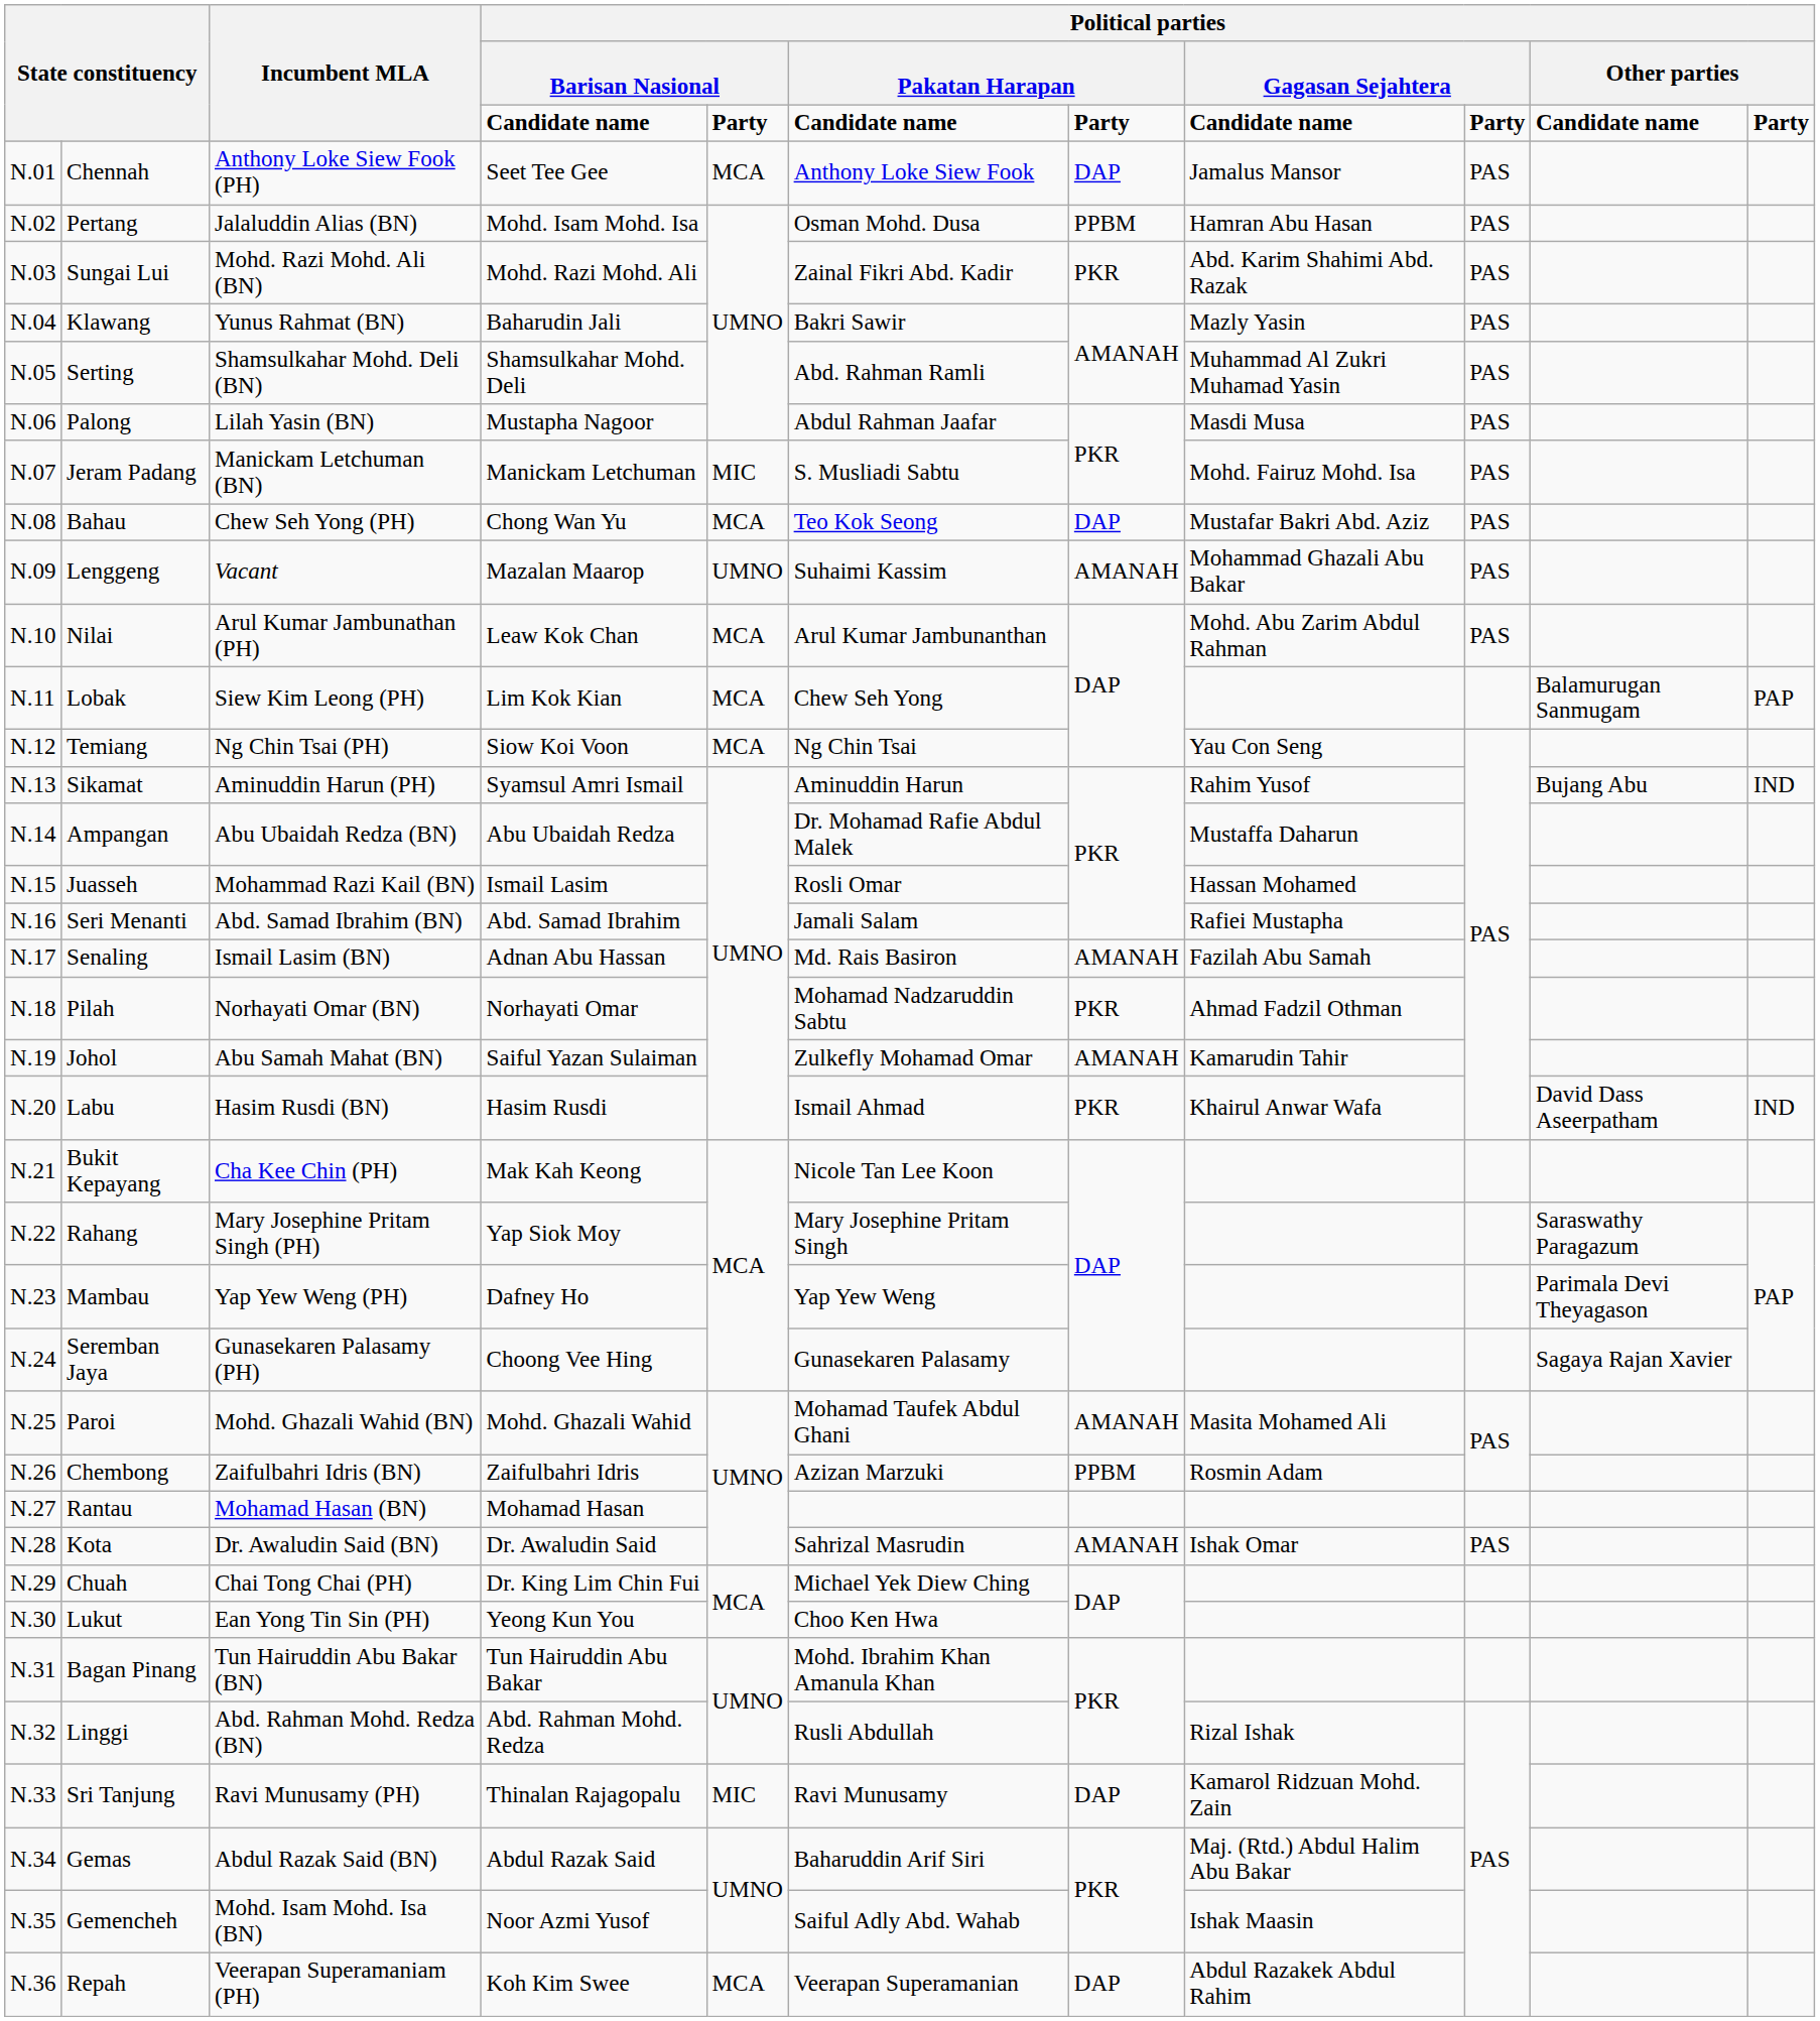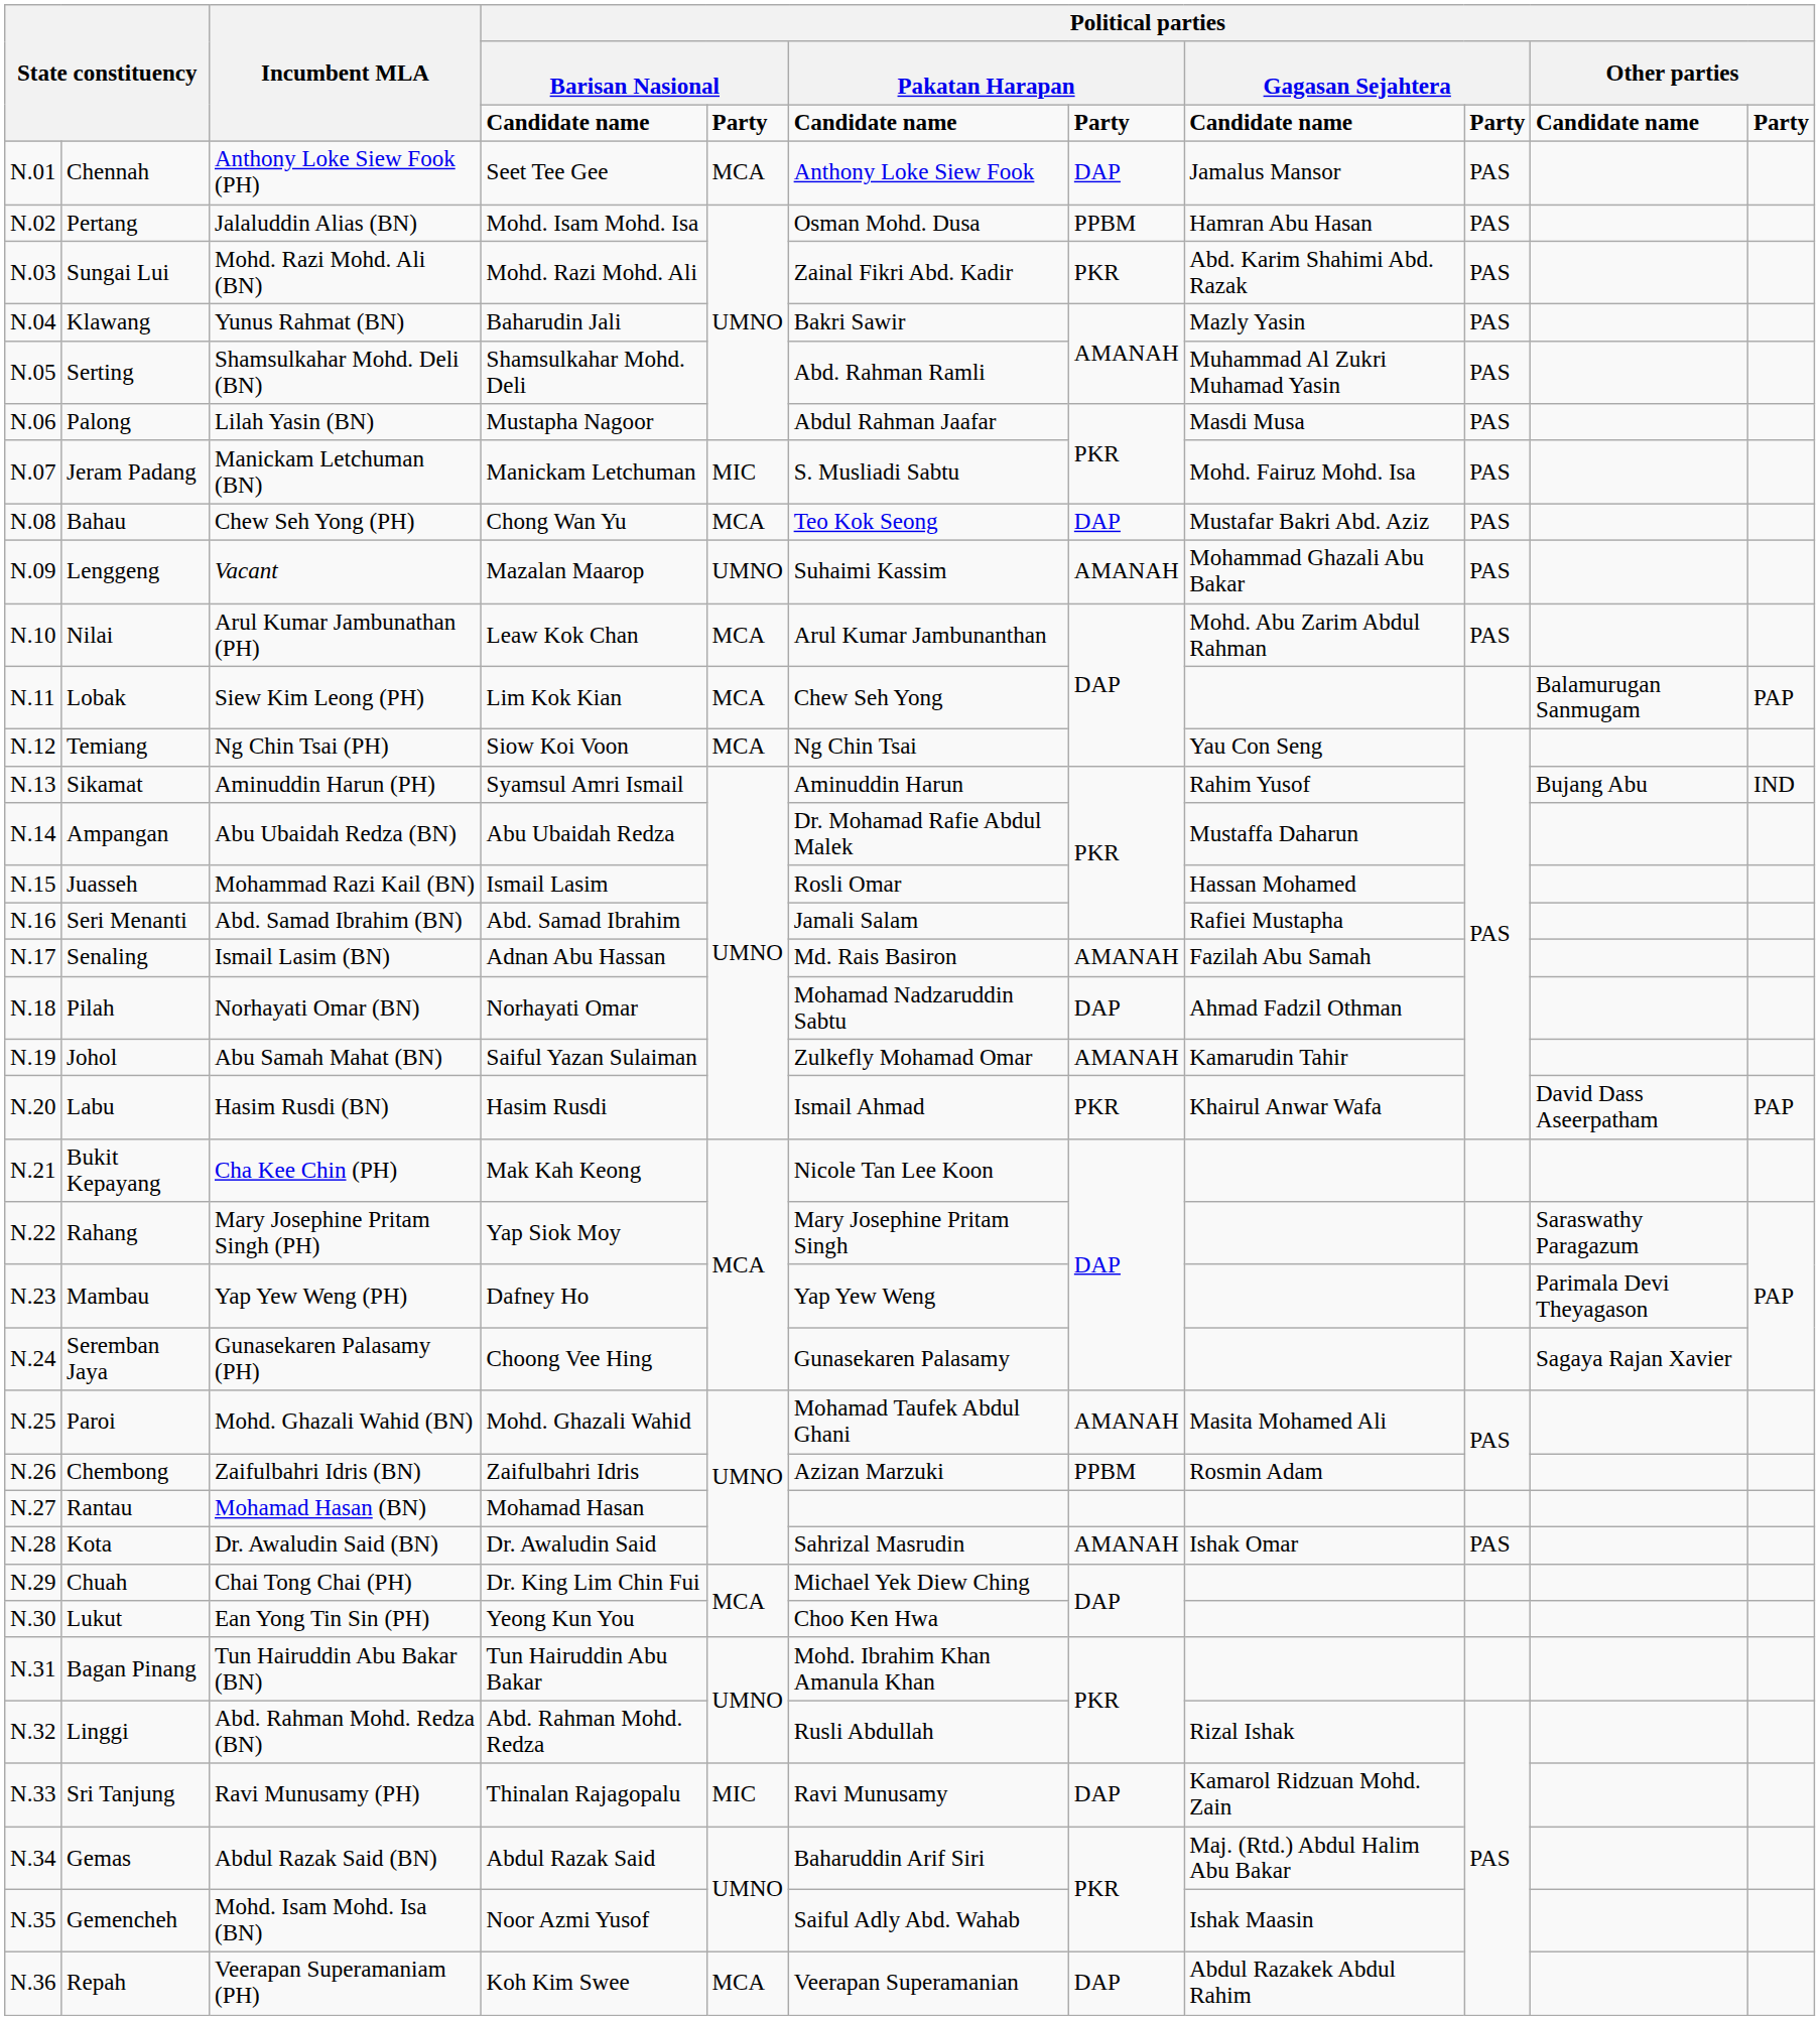Pilah | column 7: PKR -> DAP
Labu | column 11: IND -> PAP
